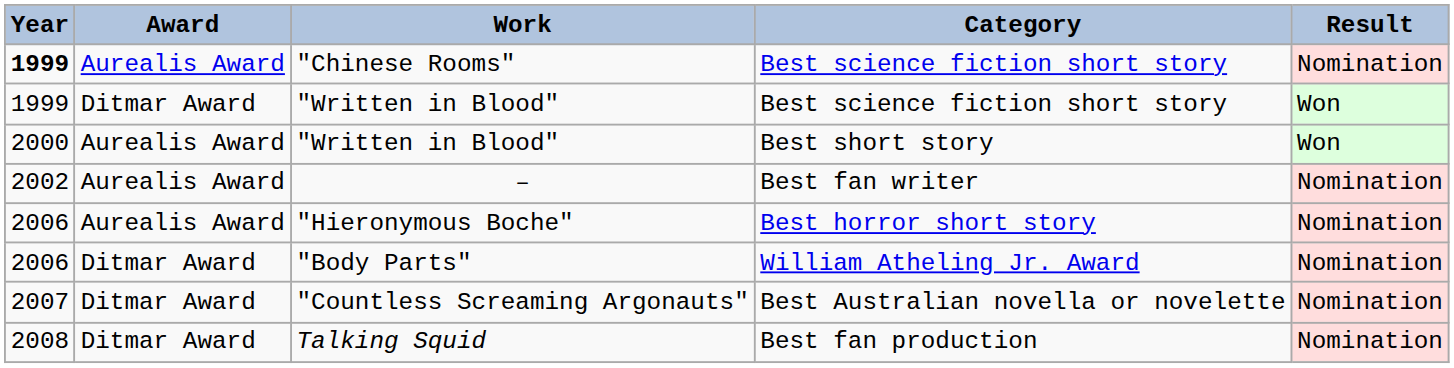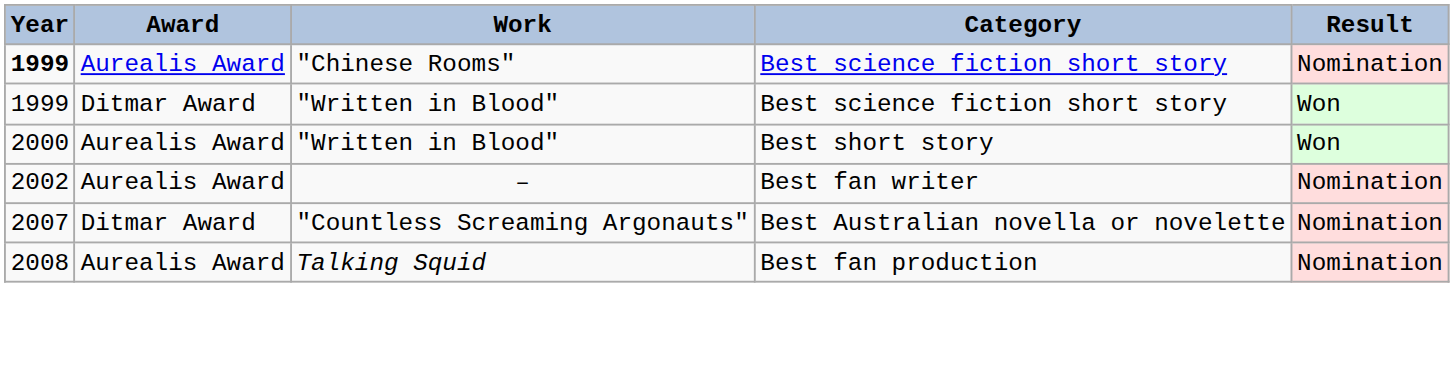- row: 2006 | Aurealis Award | "Hieronymous Boche" | Best horror short story | Nomination
- row: 2006 | Ditmar Award | "Body Parts" | William Atheling Jr. Award | Nomination
Talking Squid | Award: Ditmar Award -> Aurealis Award
